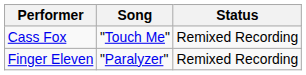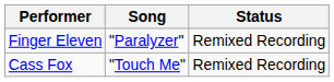rows swapped: Cass Fox <-> Finger Eleven
